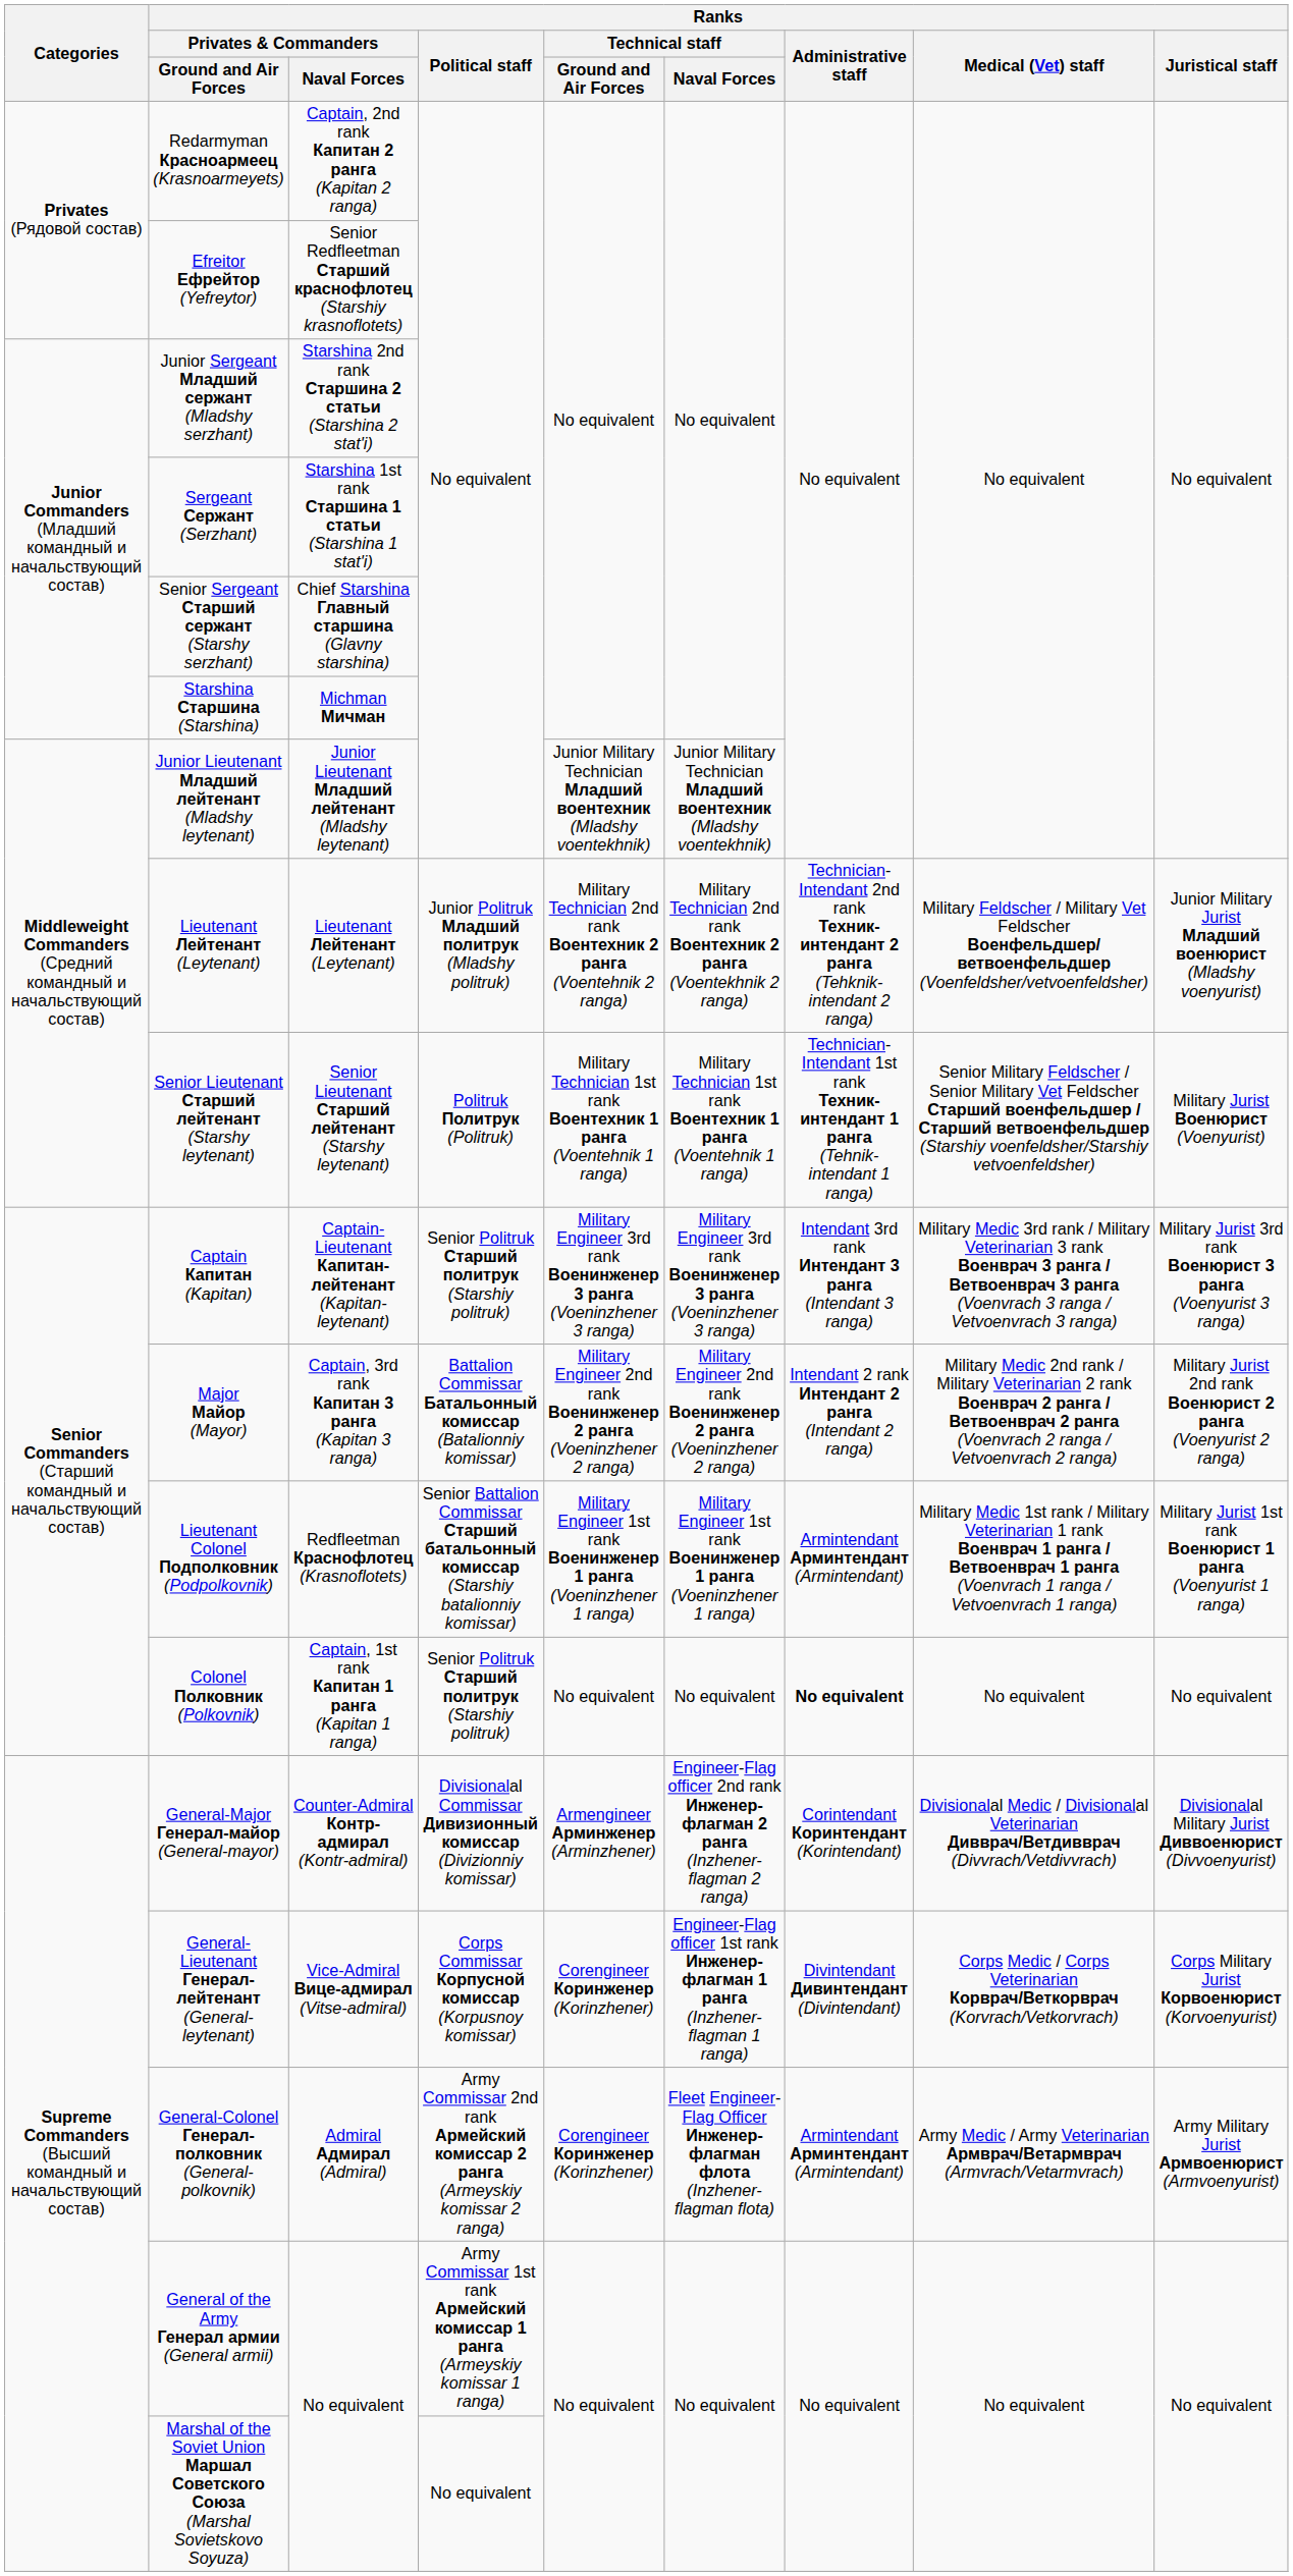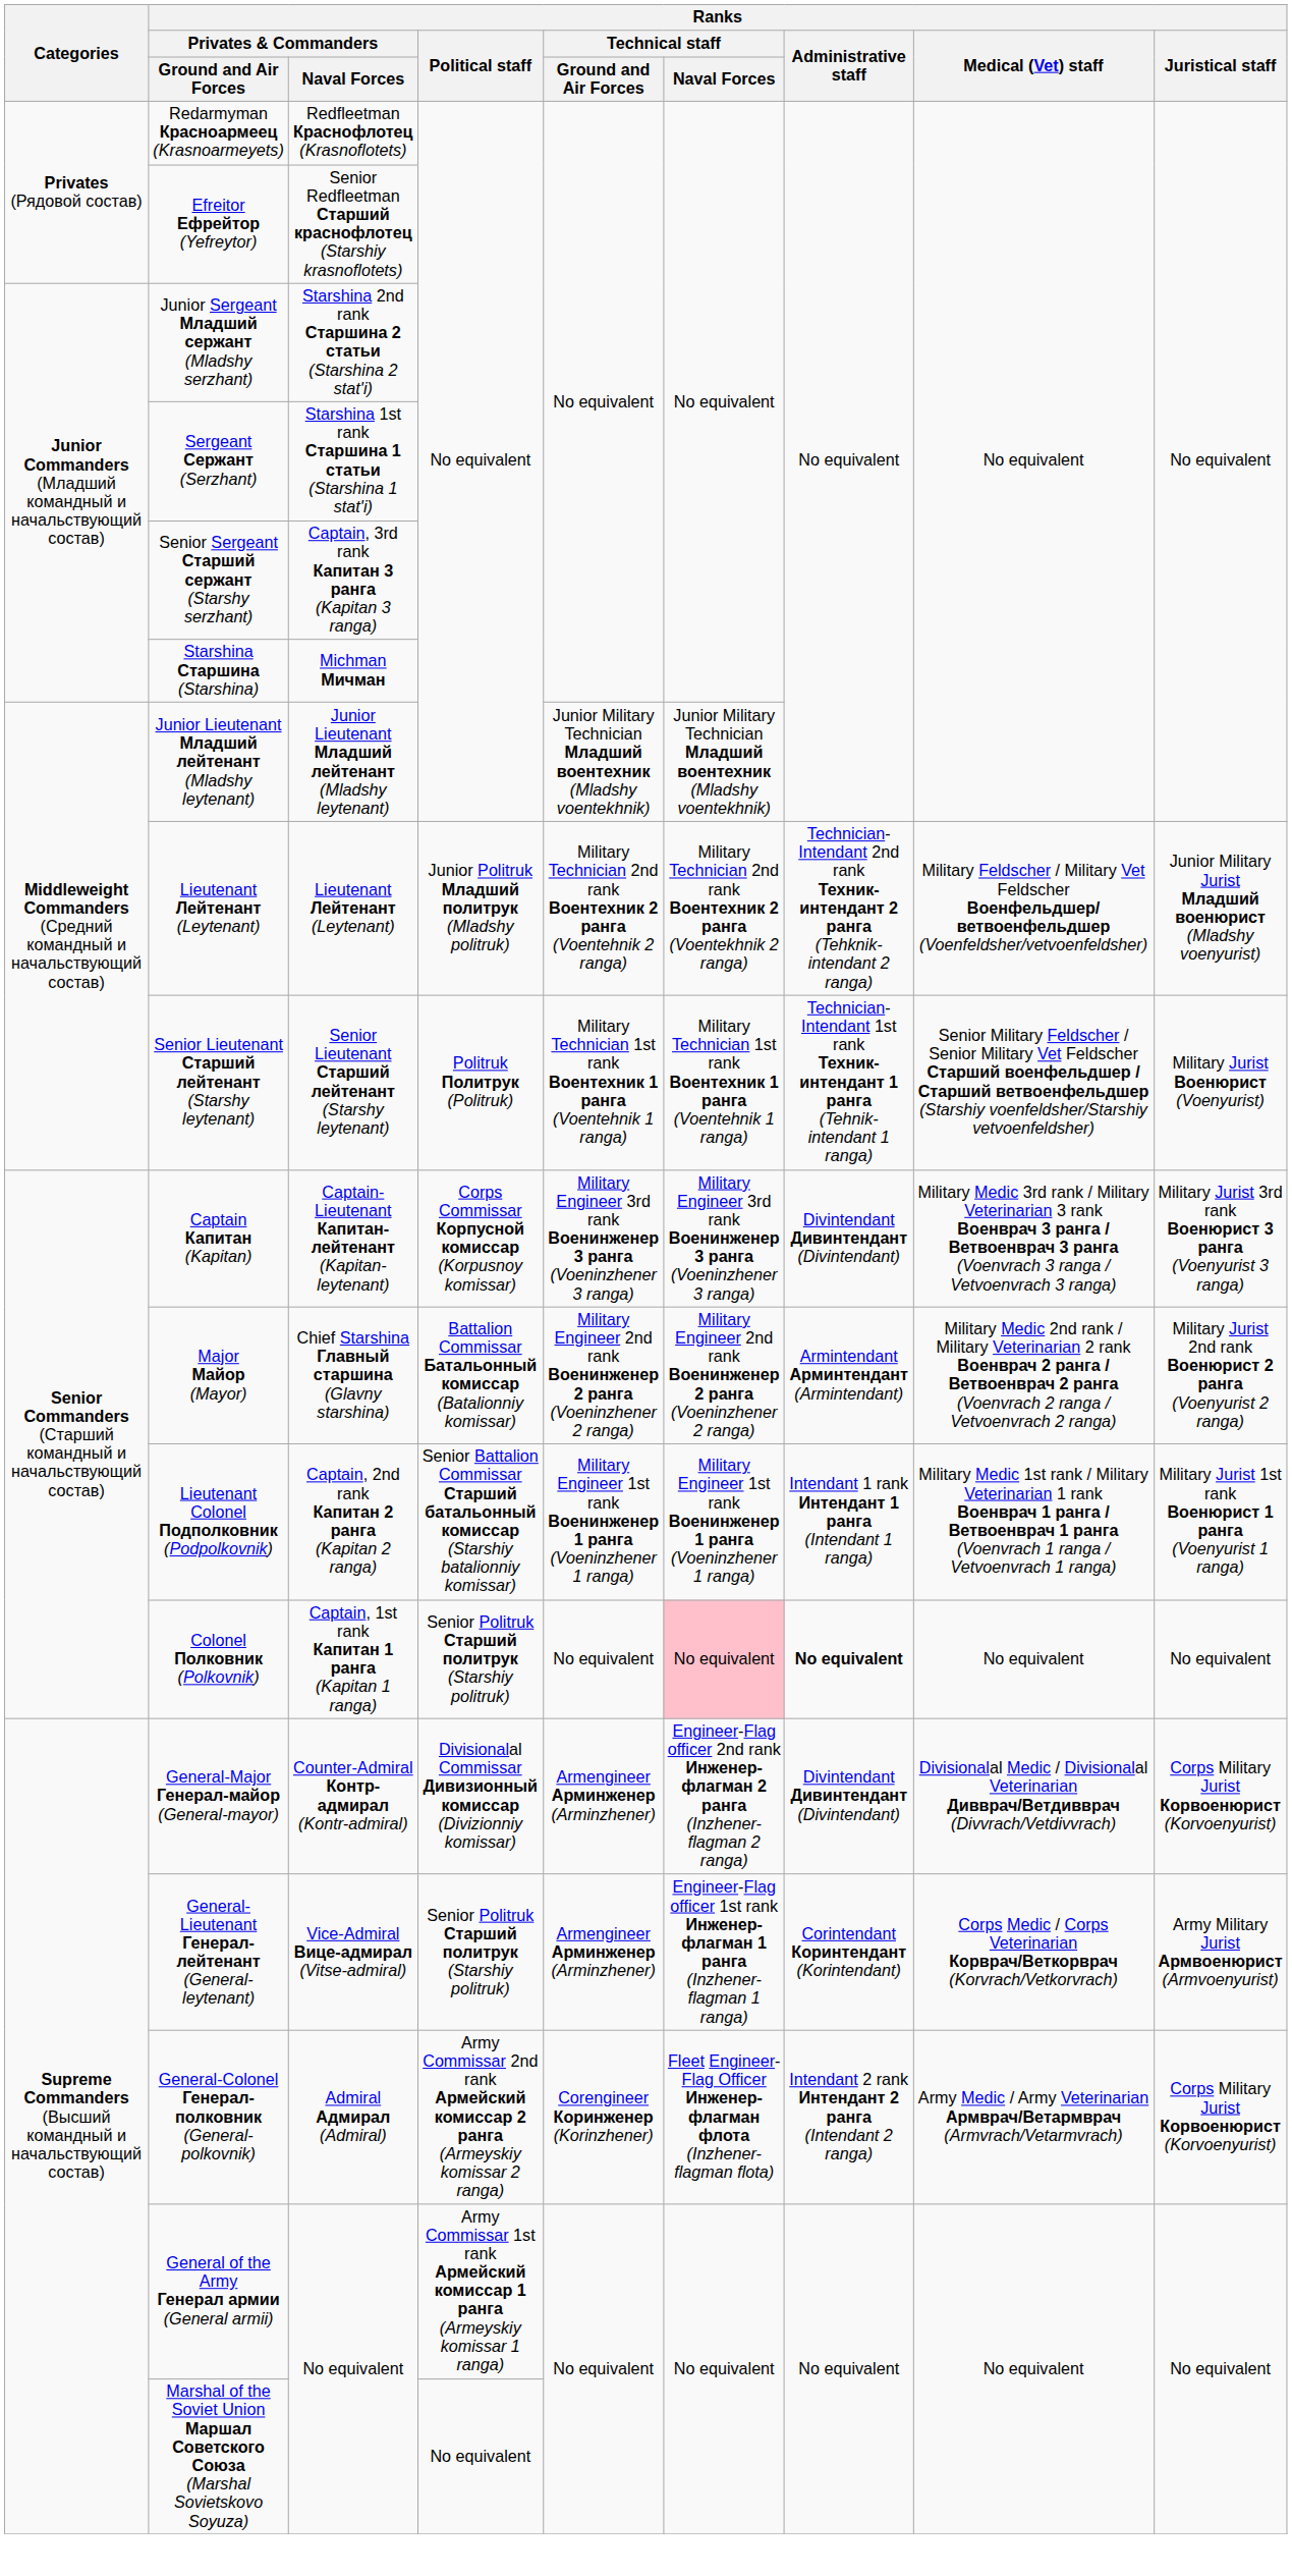Redarmyman Красноармеец (Krasnoarmeyets) | Ranks / Privates & Commanders / Naval Forces: Captain, 2nd rank Капитан 2 ранга (Kapitan 2 ranga) -> Redfleetman Краснофлотец (Krasnoflotets)
Senior Sergeant Старший сержант (Starshy serzhant) | Ranks / Privates & Commanders / Naval Forces: Chief Starshina Главный старшина (Glavny starshina) -> Captain, 3rd rank Капитан 3 ранга (Kapitan 3 ranga)
Captain Капитан (Kapitan) | Ranks / Political staff: Senior Politruk Старший политрук (Starshiy politruk) -> Corps Commissar Корпусной комиссар (Korpusnoy komissar)
Captain Капитан (Kapitan) | Ranks / Administrative staff: Intendant 3rd rank Интендант 3 ранга (Intendant 3 ranga) -> Divintendant Дивинтендант (Divintendant)
Major Майор (Mayor) | Ranks / Privates & Commanders / Naval Forces: Captain, 3rd rank Капитан 3 ранга (Kapitan 3 ranga) -> Chief Starshina Главный старшина (Glavny starshina)
Major Майор (Mayor) | Ranks / Administrative staff: Intendant 2 rank Интендант 2 ранга (Intendant 2 ranga) -> Armintendant Арминтендант (Armintendant)
Lieutenant Colonel Подполковник (Podpolkovnik) | Ranks / Privates & Commanders / Naval Forces: Redfleetman Краснофлотец (Krasnoflotets) -> Captain, 2nd rank Капитан 2 ранга (Kapitan 2 ranga)
Lieutenant Colonel Подполковник (Podpolkovnik) | Ranks / Administrative staff: Armintendant Арминтендант (Armintendant) -> Intendant 1 rank Интендант 1 ранга (Intendant 1 ranga)
Colonel Полковник (Polkovnik) | Ranks / Technical staff / Naval Forces: no background -> pink background
General-Major Генерал-майор (General-mayor) | Ranks / Administrative staff: Corintendant Коринтендант (Korintendant) -> Divintendant Дивинтендант (Divintendant)
General-Major Генерал-майор (General-mayor) | Ranks / Juristical staff: Divisionalal Military Jurist Диввоенюрист (Divvoenyurist) -> Corps Military Jurist Корвоенюрист (Korvoenyurist)
General-Lieutenant Генерал-лейтенант (General-leytenant) | Ranks / Political staff: Corps Commissar Корпусной комиссар (Korpusnoy komissar) -> Senior Politruk Старший политрук (Starshiy politruk)
General-Lieutenant Генерал-лейтенант (General-leytenant) | Ranks / Technical staff / Ground and Air Forces: Corengineer Коринженер (Korinzhener) -> Armengineer Арминженер (Arminzhener)
General-Lieutenant Генерал-лейтенант (General-leytenant) | Ranks / Administrative staff: Divintendant Дивинтендант (Divintendant) -> Corintendant Коринтендант (Korintendant)
General-Lieutenant Генерал-лейтенант (General-leytenant) | Ranks / Juristical staff: Corps Military Jurist Корвоенюрист (Korvoenyurist) -> Army Military Jurist Армвоенюрист (Armvoenyurist)
General-Colonel Генерал-полковник (General-polkovnik) | Ranks / Administrative staff: Armintendant Арминтендант (Armintendant) -> Intendant 2 rank Интендант 2 ранга (Intendant 2 ranga)
General-Colonel Генерал-полковник (General-polkovnik) | Ranks / Juristical staff: Army Military Jurist Армвоенюрист (Armvoenyurist) -> Corps Military Jurist Корвоенюрист (Korvoenyurist)
